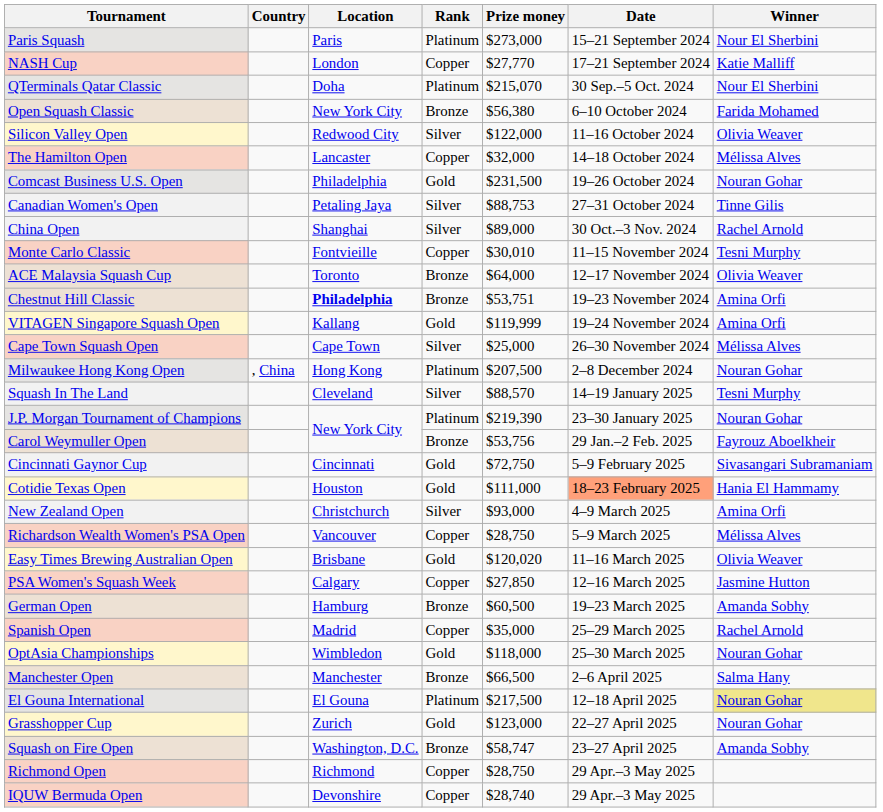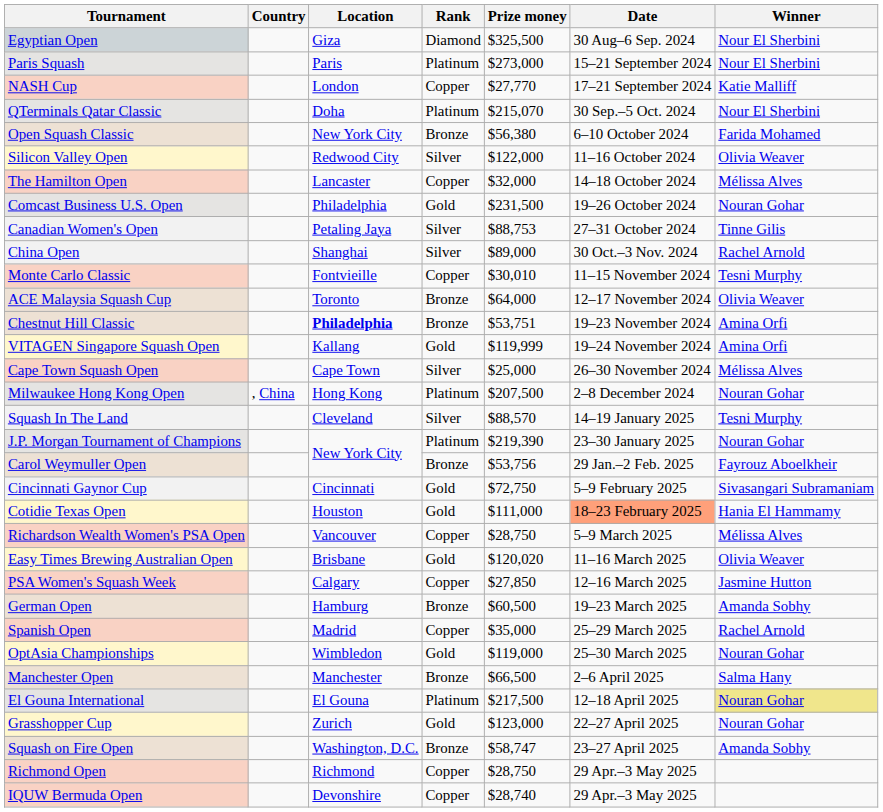+ row: Egyptian Open | Giza | Diamond | $325,500 | 30 Aug–6 Sep. 2024 | Nour El Sherbini
- row: New Zealand Open | Christchurch | Silver | $93,000 | 4–9 March 2025 | Amina Orfi
OptAsia Championships | Prize money: $118,000 -> $119,000
